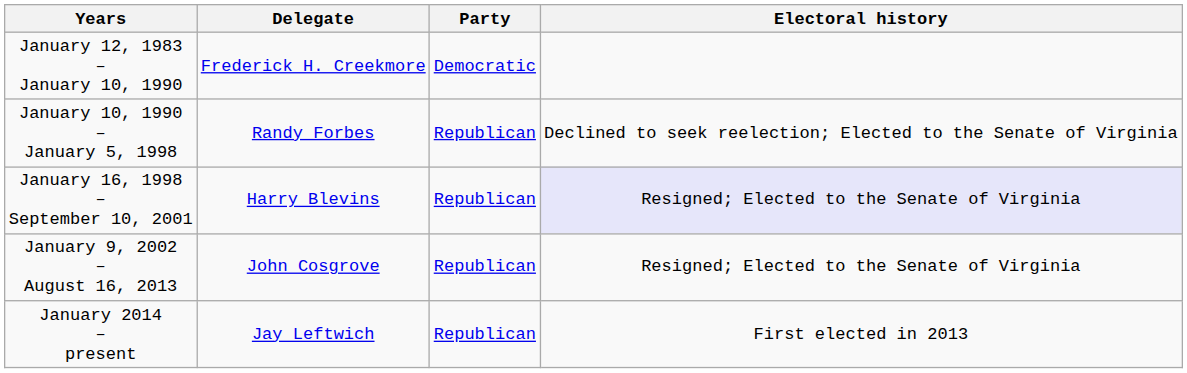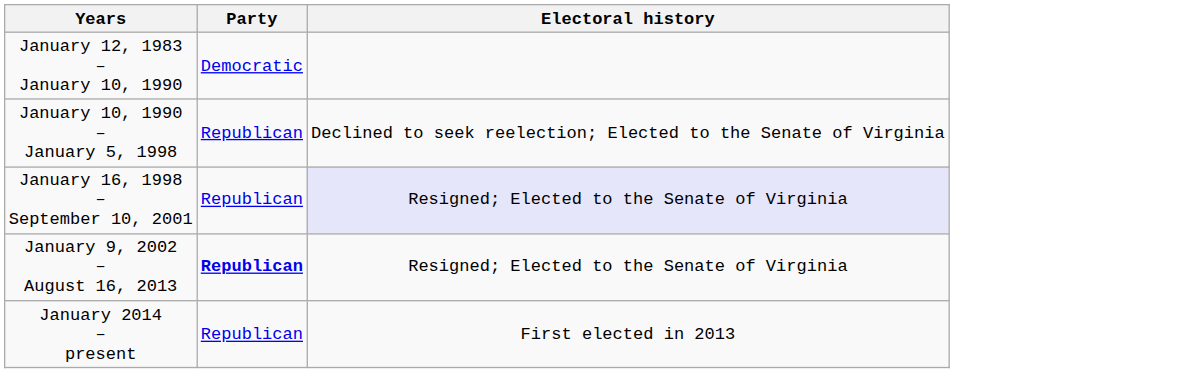- column: Delegate | Frederick H. Creekmore | Randy Forbes | Harry Blevins | John Cosgrove | Jay Leftwich
January 9, 2002 – August 16, 2013 | Party: normal -> bold
